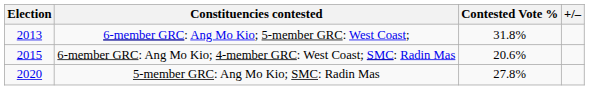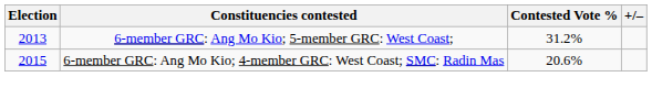6-member GRC: Ang Mo Kio; 5-member GRC: West Coast; | Contested Vote %: 31.8% -> 31.2%
- row: 2020 | 5-member GRC: Ang Mo Kio; SMC: Radin Mas | 27.8%
